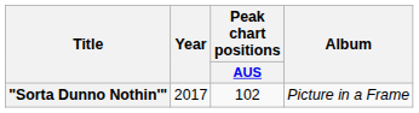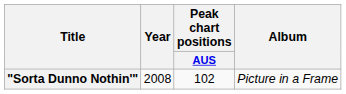"Sorta Dunno Nothin'" | Year: 2017 -> 2008
